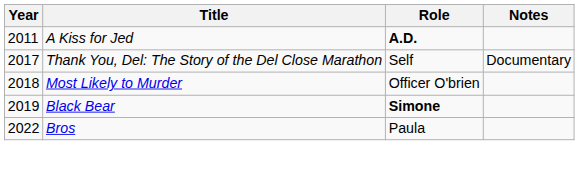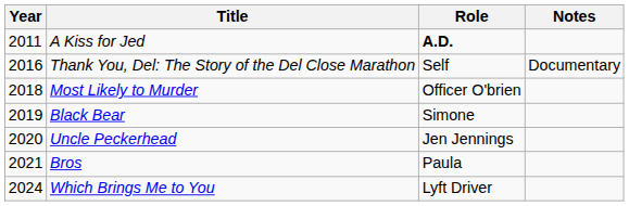Thank You, Del: The Story of the Del Close Marathon | Year: 2017 -> 2016
Black Bear | Role: bold -> normal
+ row: 2020 | Uncle Peckerhead | Jen Jennings
Bros | Year: 2022 -> 2021
+ row: 2024 | Which Brings Me to You | Lyft Driver
